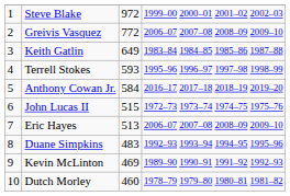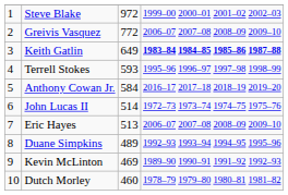Keith Gatlin | column 4: normal -> bold
John Lucas II | column 3: 515 -> 514
Duane Simpkins | column 3: 483 -> 489
